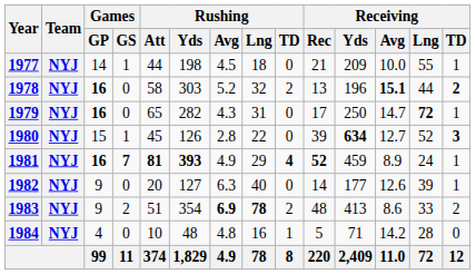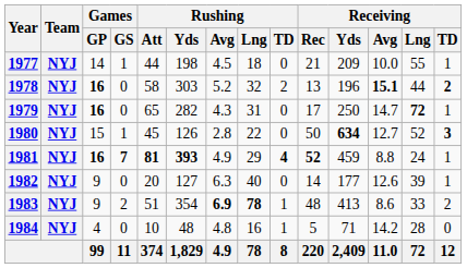1980 | Receiving / Rec: 39 -> 50
1981 | Receiving / Avg: 8.9 -> 8.8
1983 | Rushing / TD: 2 -> 1
